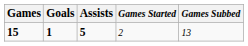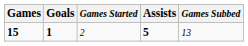columns swapped: Assists <-> Games Started
